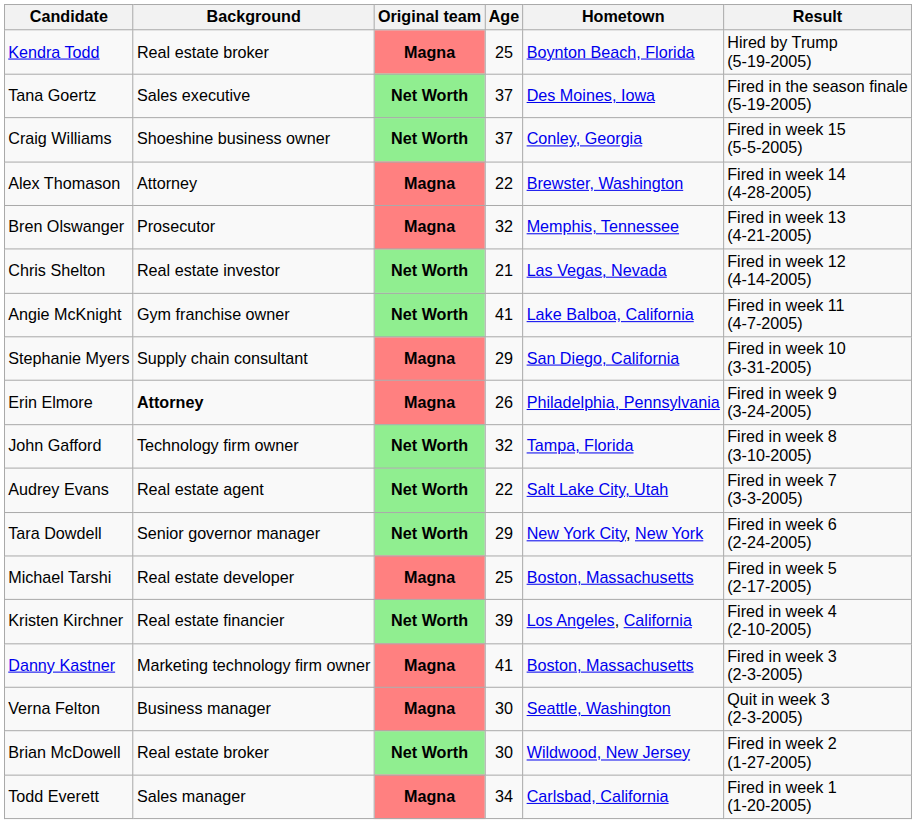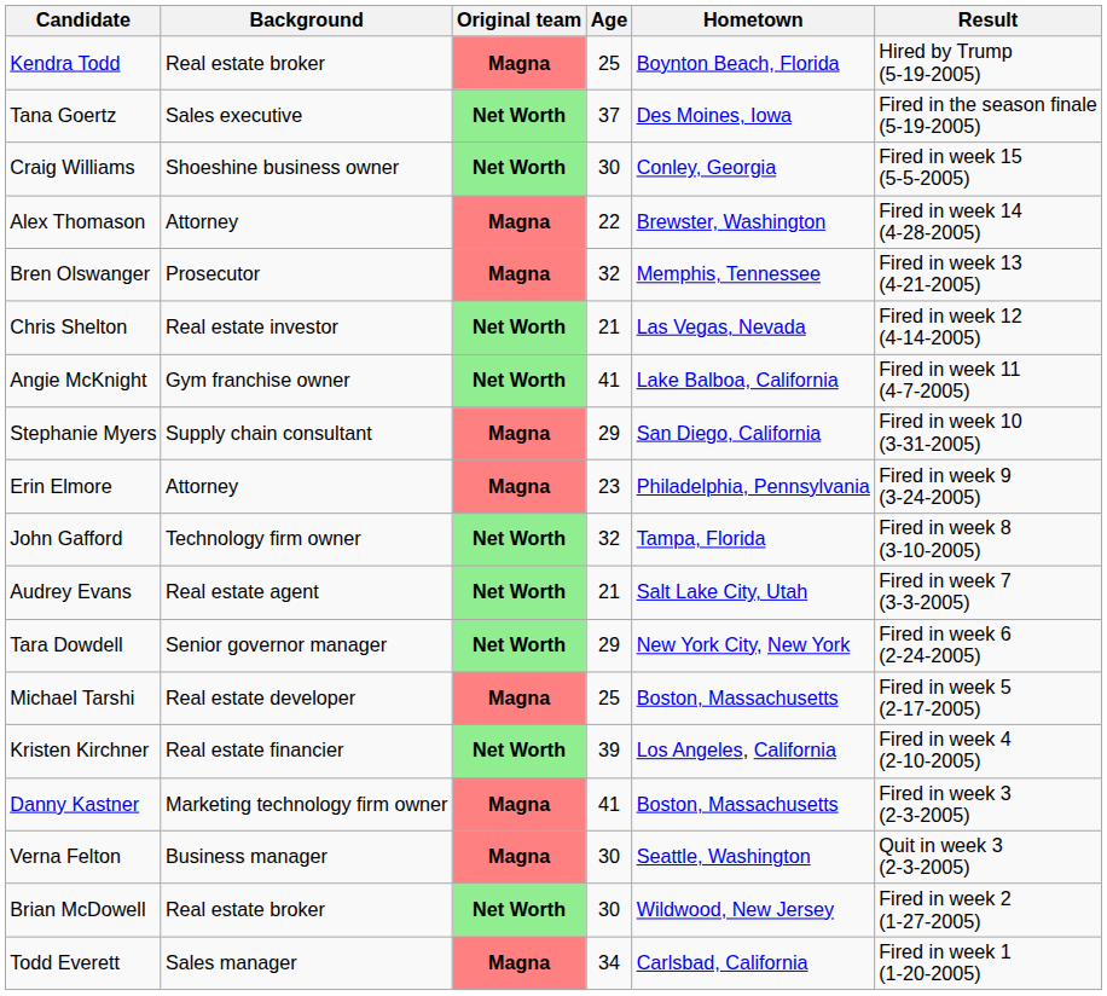Craig Williams | Age: 37 -> 30
Erin Elmore | Background: bold -> normal
Erin Elmore | Age: 26 -> 23
Audrey Evans | Age: 22 -> 21
